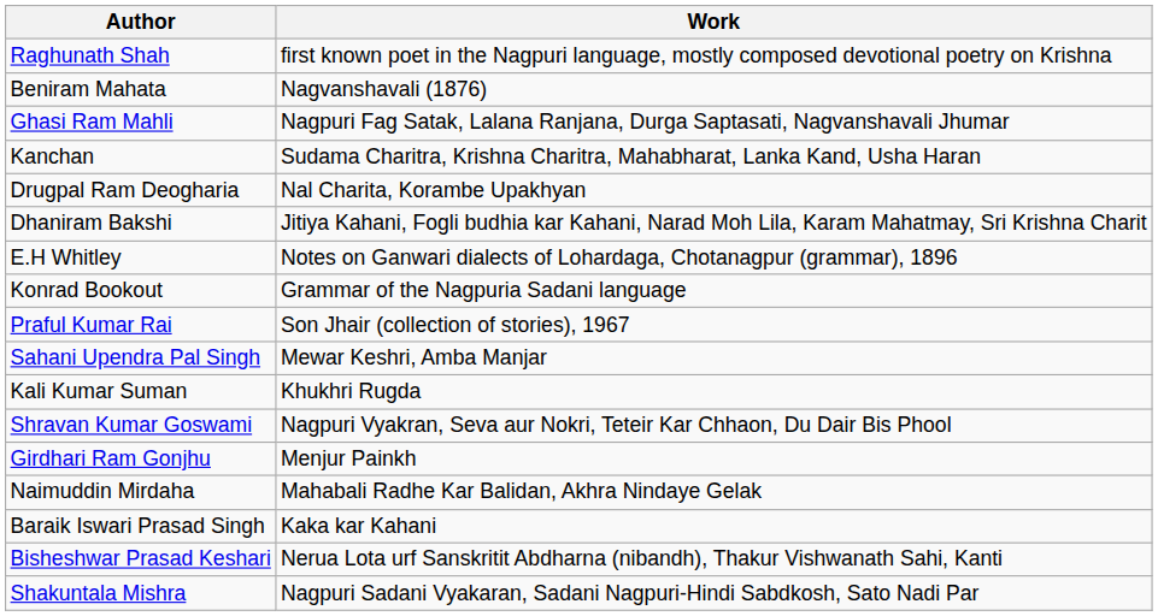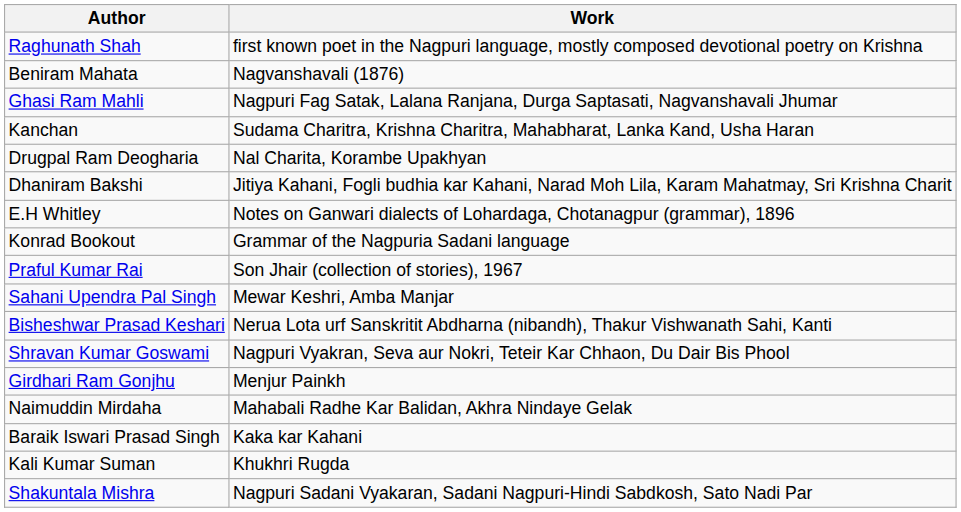rows swapped: Bisheshwar Prasad Keshari <-> Kali Kumar Suman
